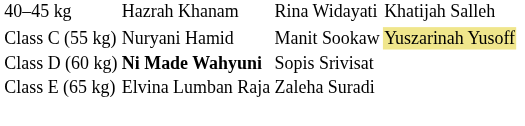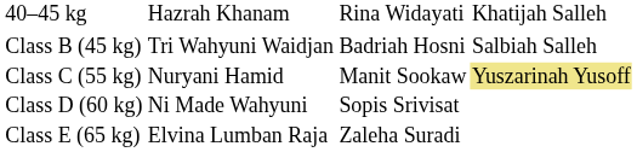+ row: Class B (45 kg) | Tri Wahyuni Waidjan | Badriah Hosni | Salbiah Salleh
Class D (60 kg) | column 2: bold -> normal
